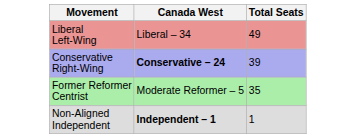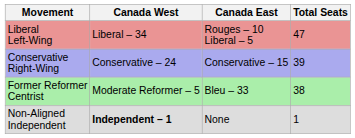+ column: Canada East | Rouges – 10 Liberal – 5 | Conservative – 15 | Bleu – 33 | None
Liberal Left-Wing | Total Seats: 49 -> 47
Conservative Right-Wing | Canada West: bold -> normal
Former Reformer Centrist | Total Seats: 35 -> 38
